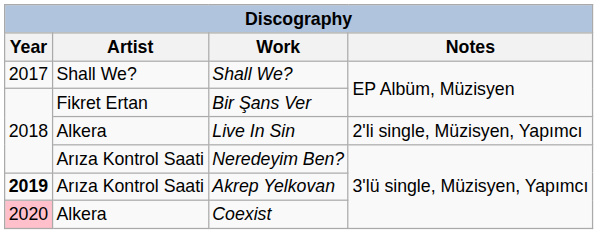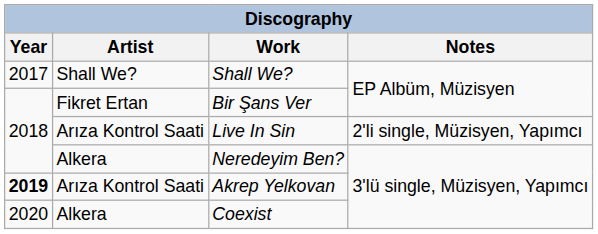Live In Sin | Artist: Alkera -> Arıza Kontrol Saati
Neredeyim Ben? | Artist: Arıza Kontrol Saati -> Alkera
Coexist | Year: pink background -> no background
